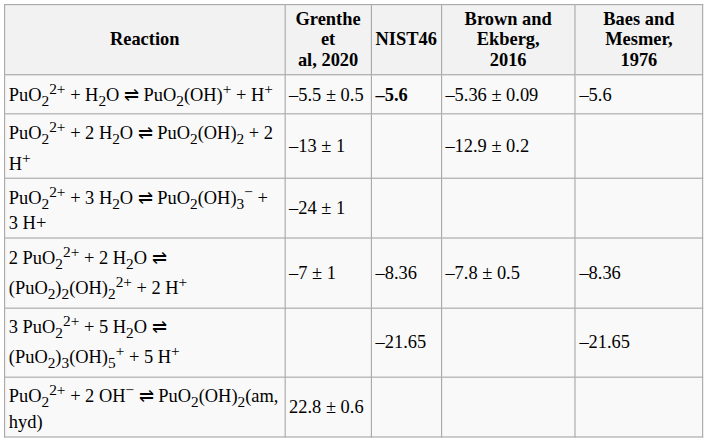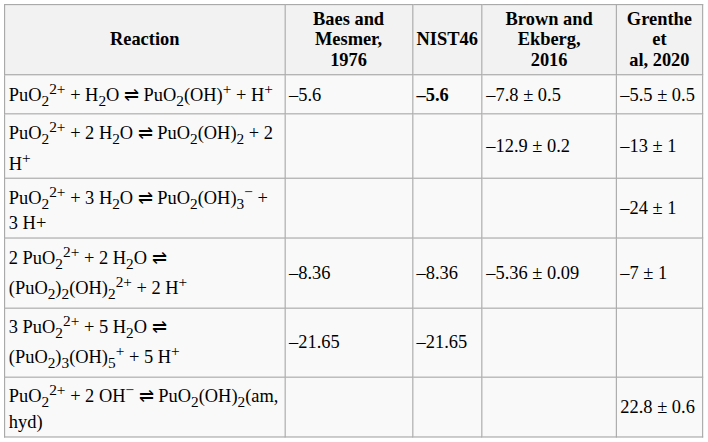columns swapped: Baes and Mesmer, 1976 <-> Grenthe et al, 2020
PuO22+ + H2O ⇌ PuO2(OH)+ + H+ | Brown and Ekberg, 2016: –5.36 ± 0.09 -> –7.8 ± 0.5
2 PuO22+ + 2 H2O ⇌ (PuO2)2(OH)22+ + 2 H+ | Brown and Ekberg, 2016: –7.8 ± 0.5 -> –5.36 ± 0.09
